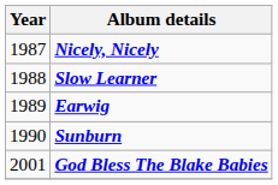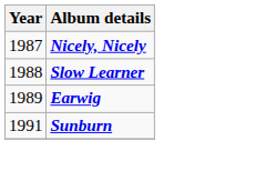Sunburn | Year: 1990 -> 1991
- row: 2001 | God Bless The Blake Babies
